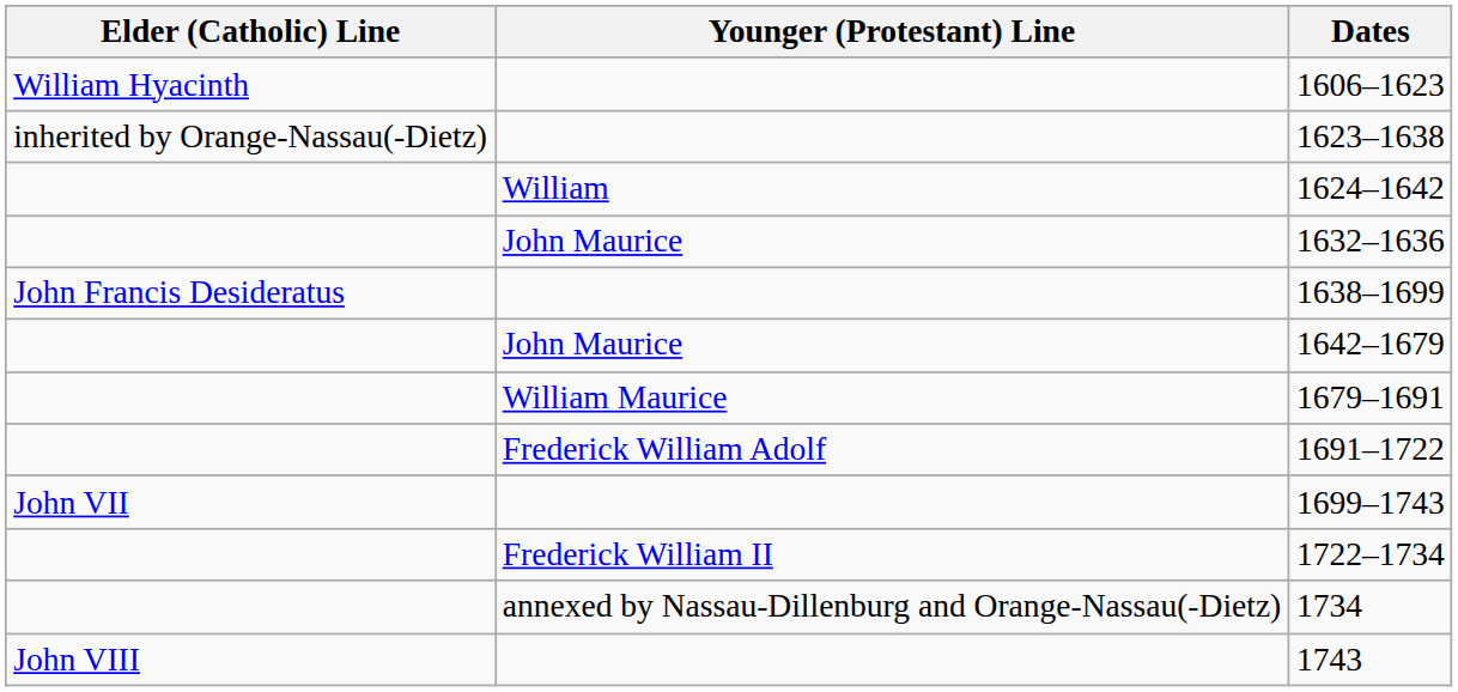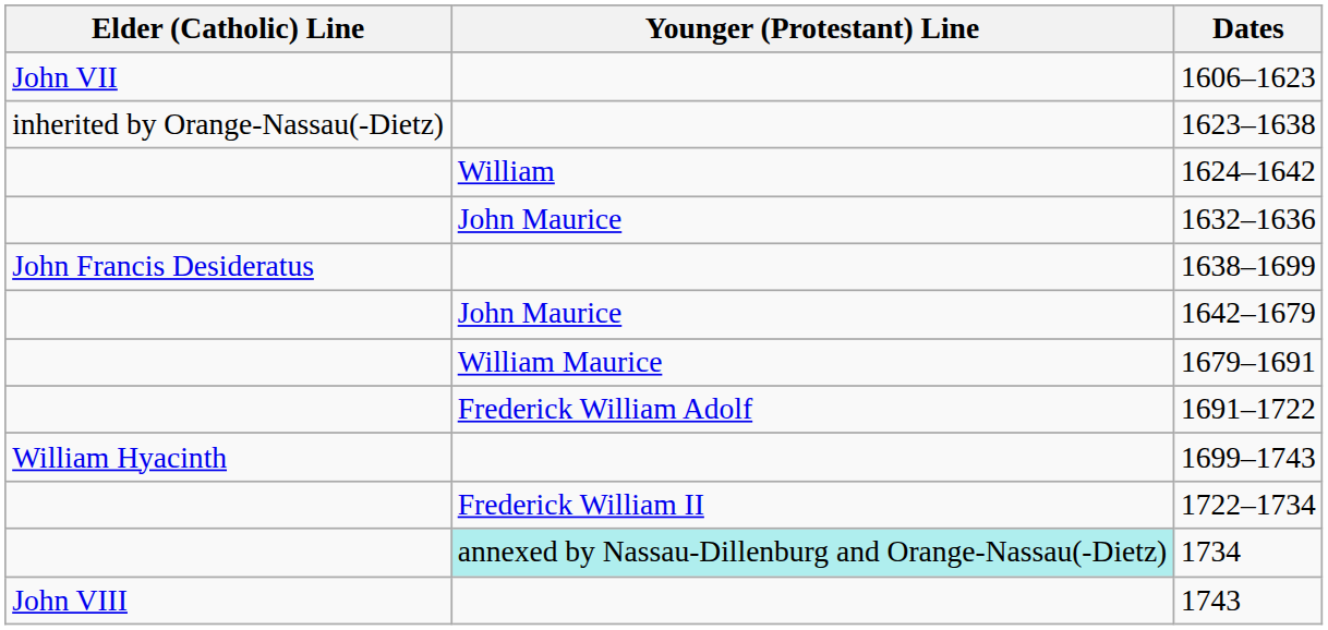1606–1623 | Elder (Catholic) Line: William Hyacinth -> John VII
1699–1743 | Elder (Catholic) Line: John VII -> William Hyacinth
1734 | Younger (Protestant) Line: no background -> paleturquoise background
